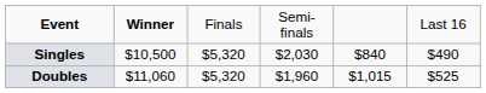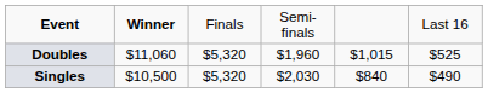rows swapped: Singles <-> Doubles
